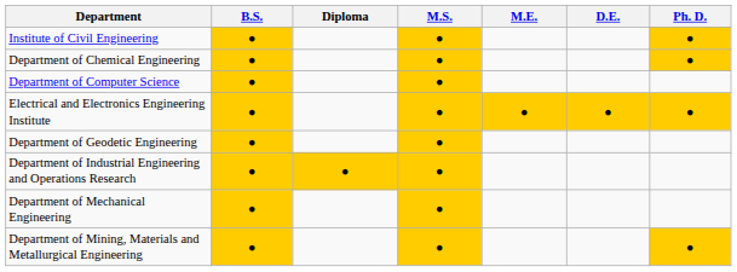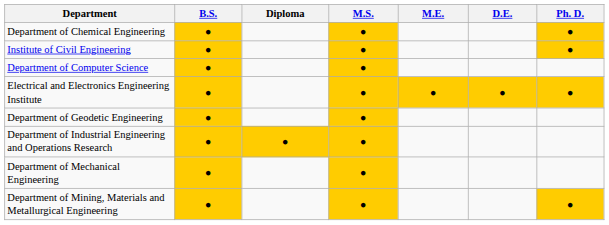rows swapped: Department of Chemical Engineering <-> Institute of Civil Engineering
